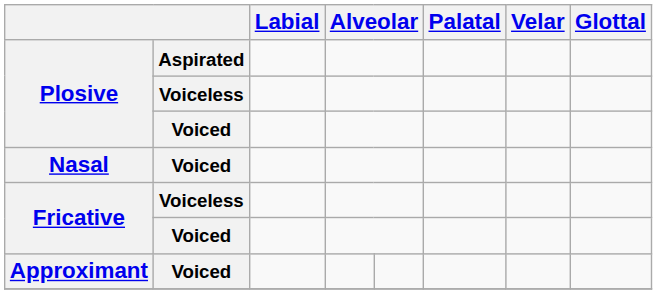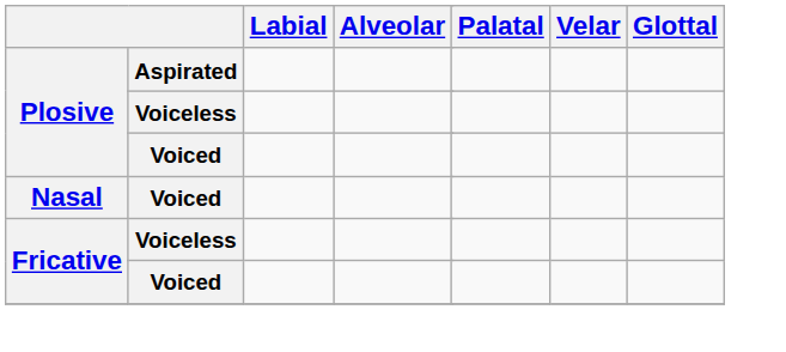- row: Approximant | Voiced
